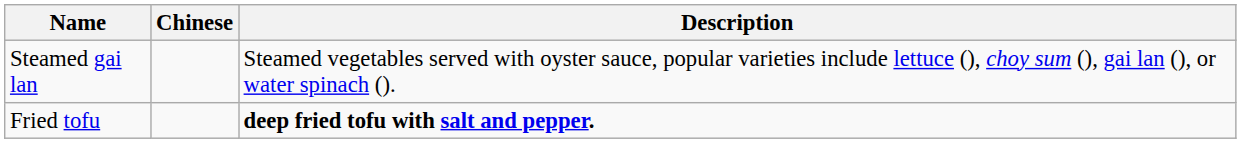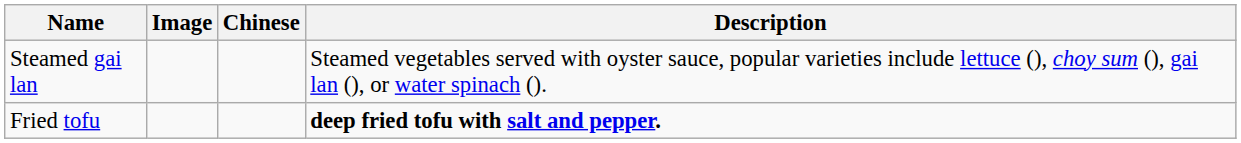+ column: Image
